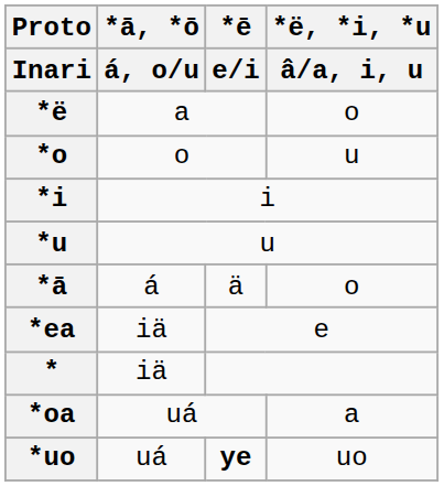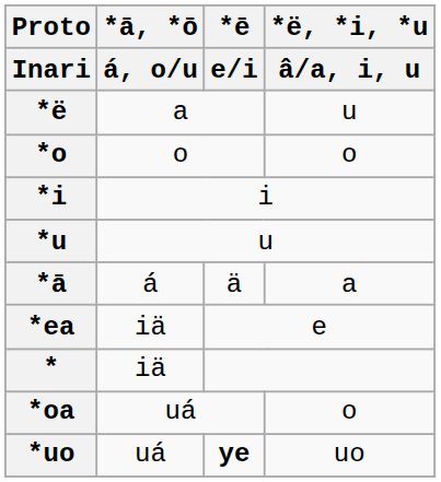*ë | *ë, *i, *u / â/a, i, u: o -> u
*o | *ë, *i, *u / â/a, i, u: u -> o
*ā | *ë, *i, *u / â/a, i, u: o -> a
*oa | *ë, *i, *u / â/a, i, u: a -> o
